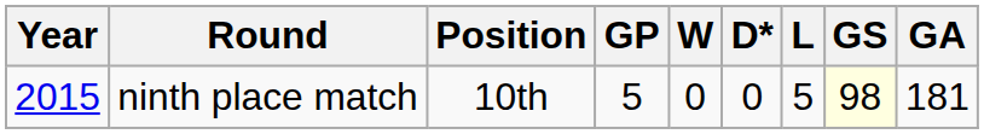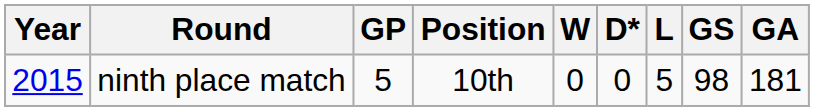columns swapped: Position <-> GP
ninth place match | GS: lightyellow background -> no background
